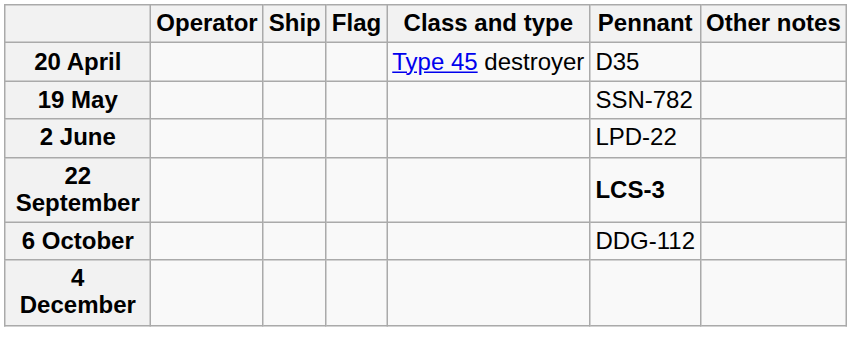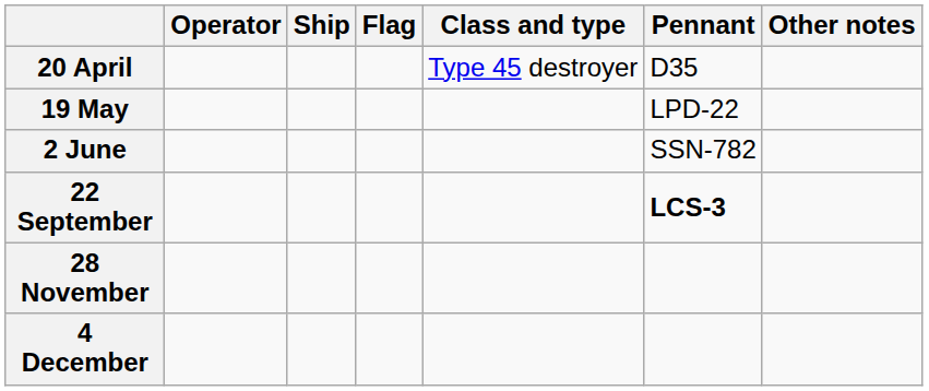19 May | Pennant: SSN-782 -> LPD-22
2 June | Pennant: LPD-22 -> SSN-782
- row: 6 October | DDG-112
+ row: 28 November
